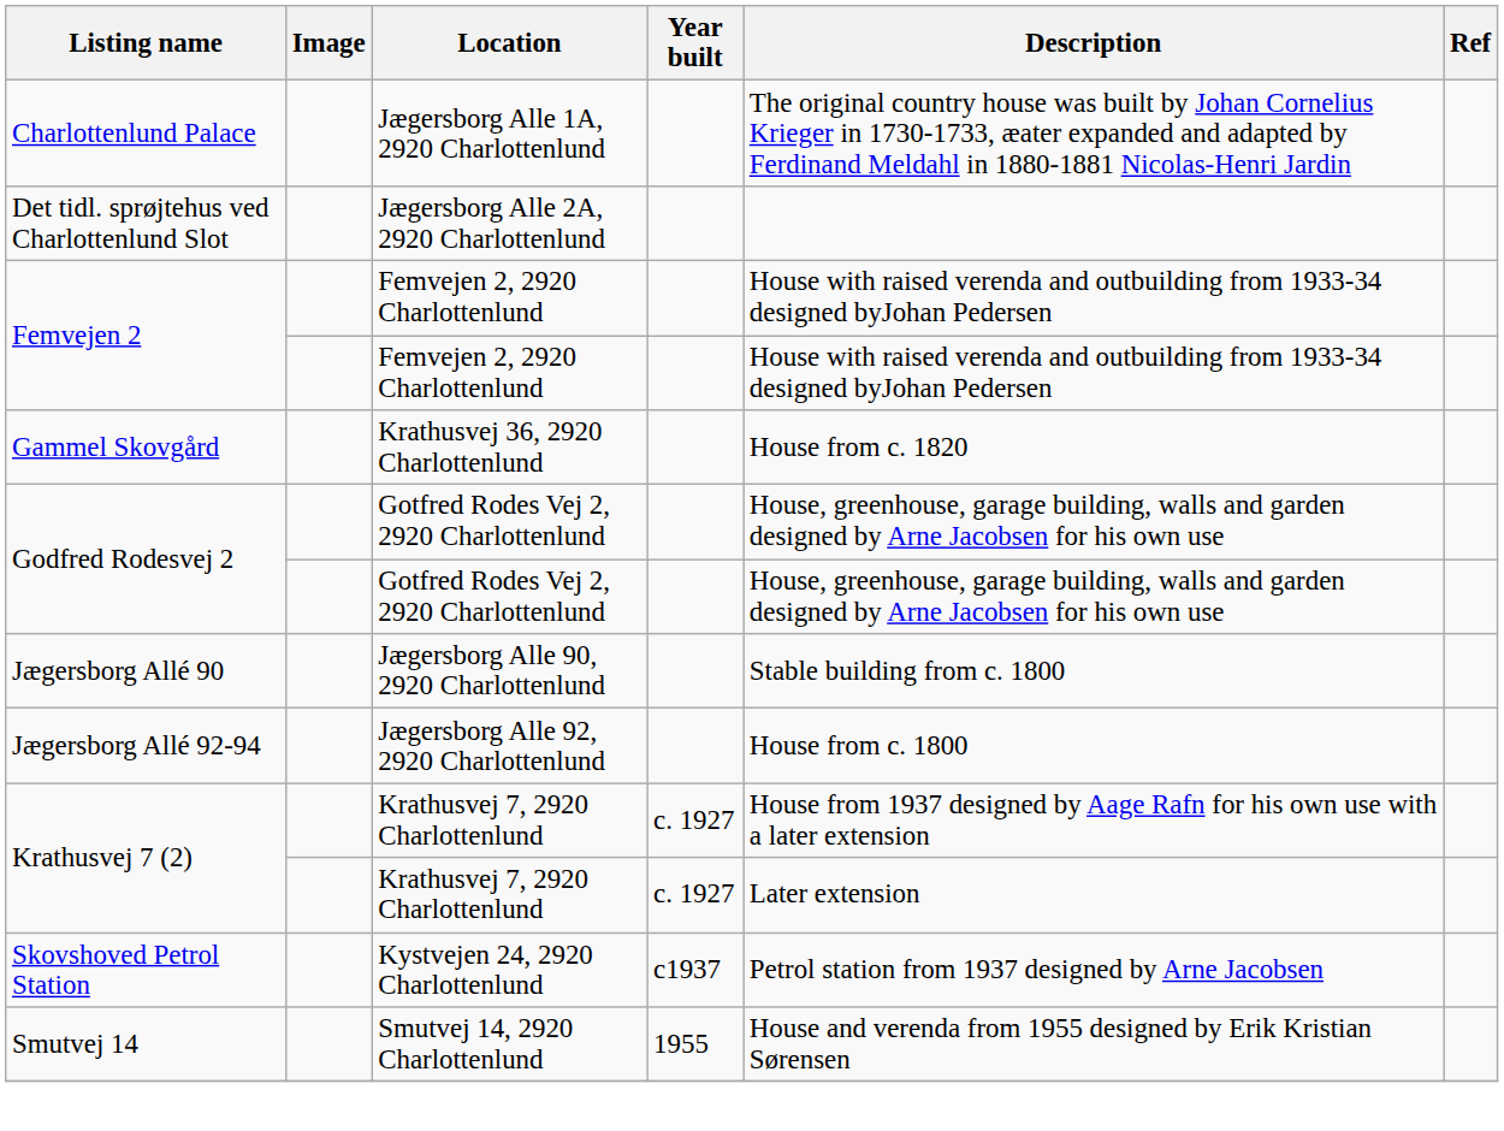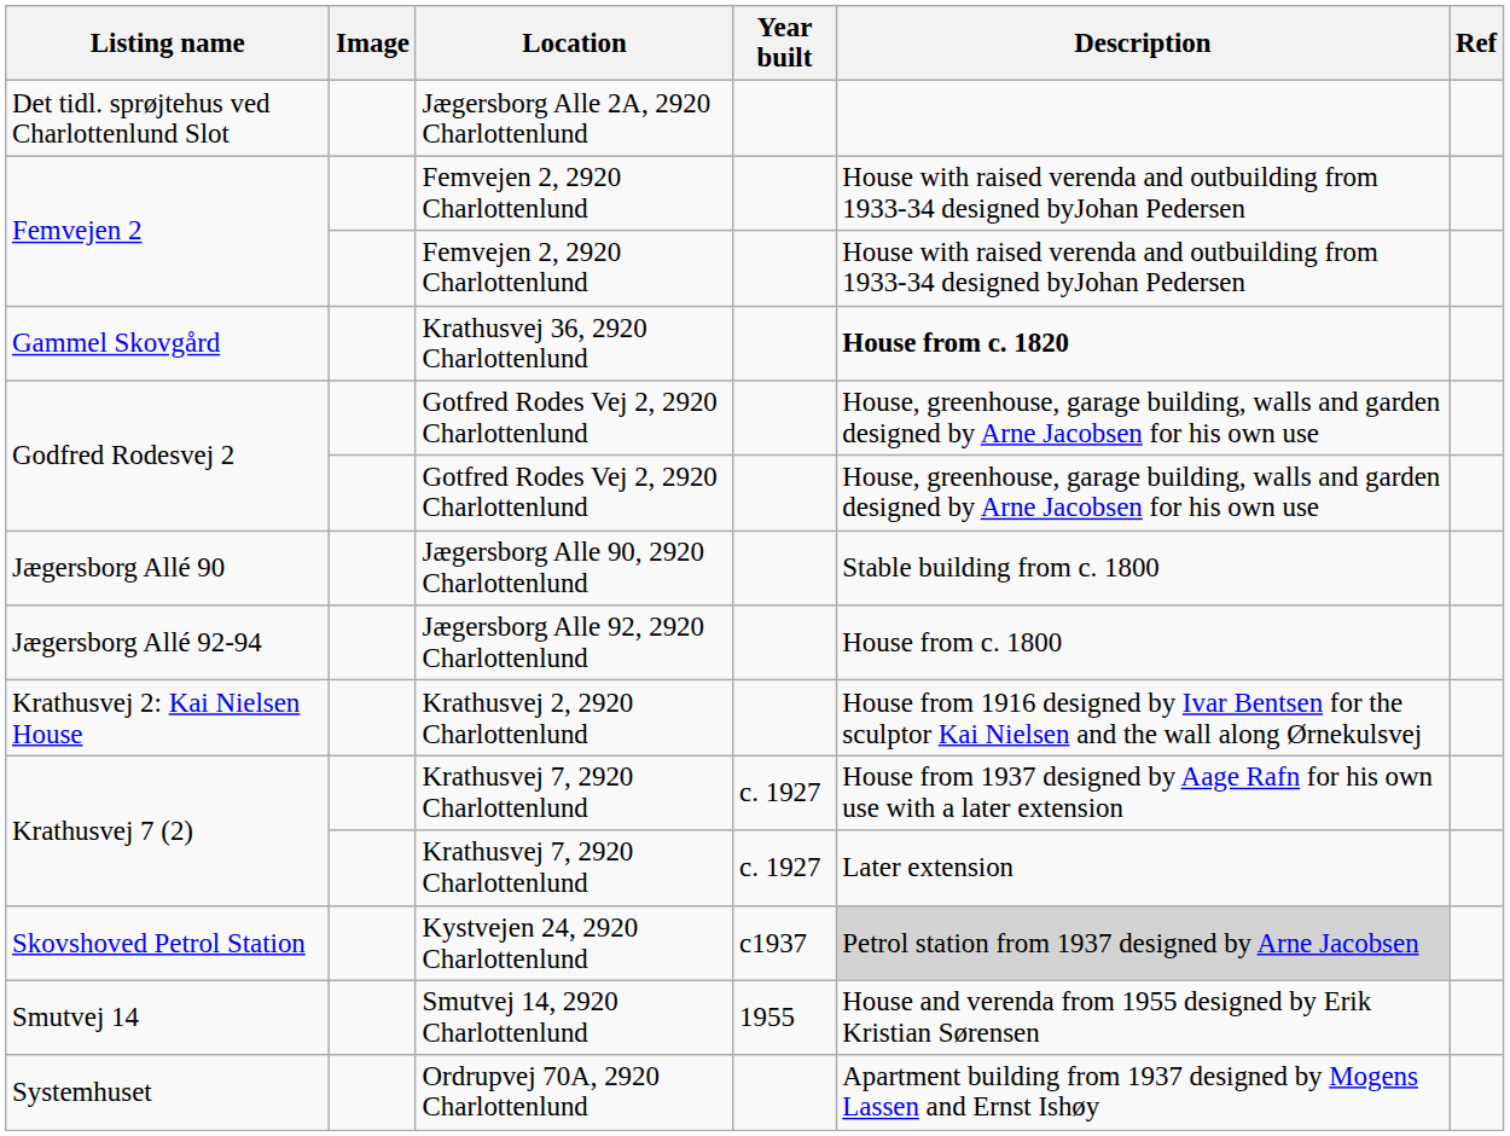- row: Charlottenlund Palace | Jægersborg Alle 1A, 2920 Charlottenlund | The original country house was built by Johan Cornelius Krieger in 1730-1733, æater expanded and adapted by Ferdinand Meldahl in 1880-1881 Nicolas-Henri Jardin
Gammel Skovgård | Description: normal -> bold
+ row: Krathusvej 2: Kai Nielsen House | Krathusvej 2, 2920 Charlottenlund | House from 1916 designed by Ivar Bentsen for the sculptor Kai Nielsen and the wall along Ørnekulsvej
Skovshoved Petrol Station | Description: no background -> lightgrey background
+ row: Systemhuset | Ordrupvej 70A, 2920 Charlottenlund | Apartment building from 1937 designed by Mogens Lassen and Ernst Ishøy
